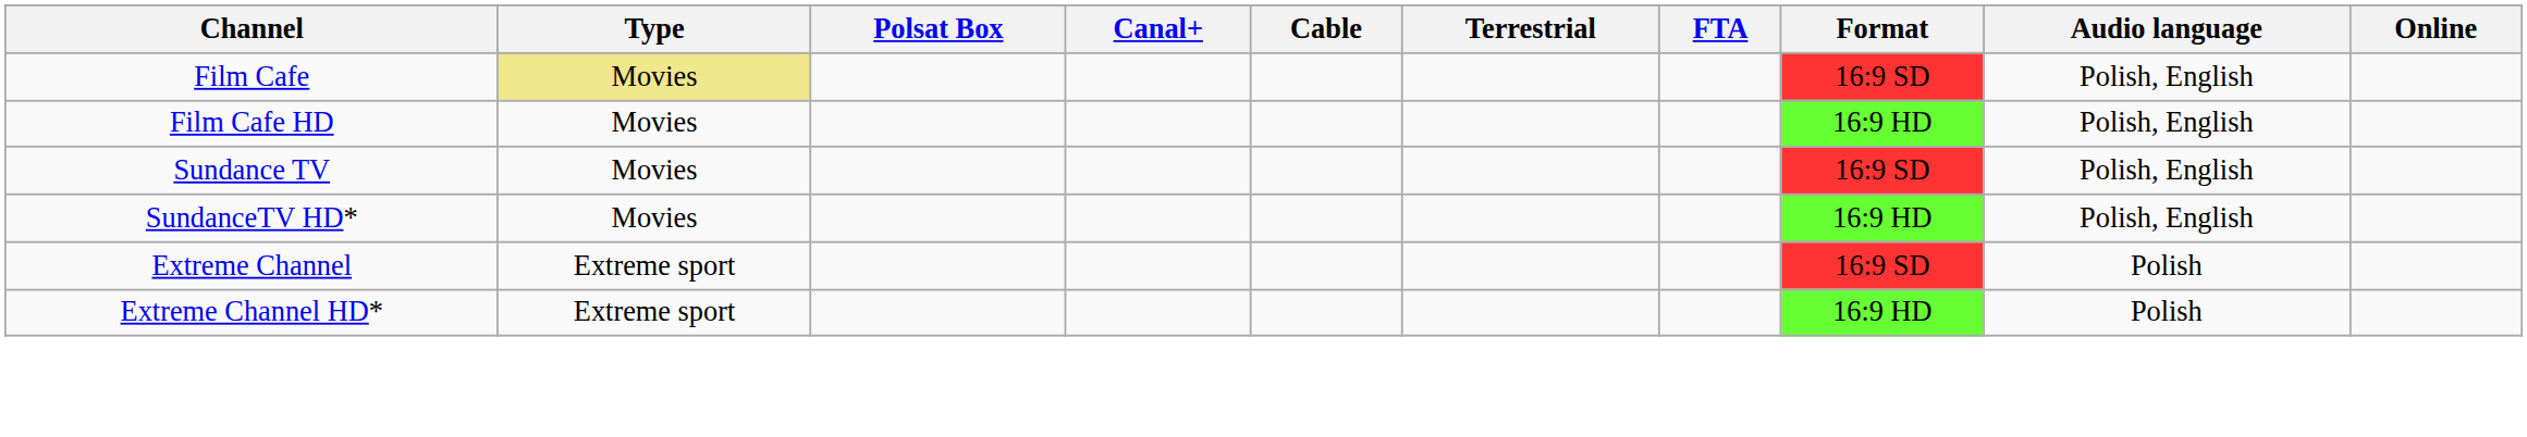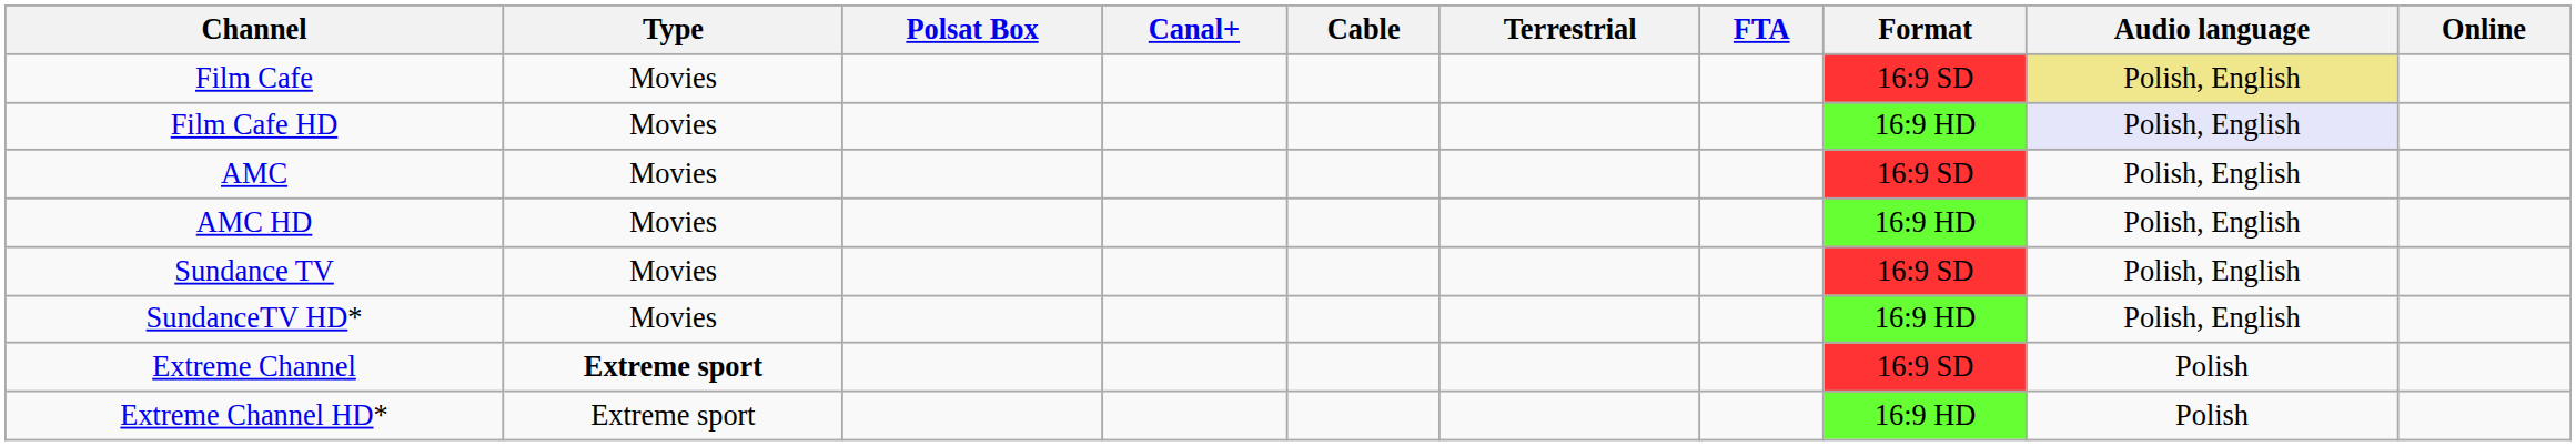Film Cafe | Type: khaki background -> no background
Film Cafe | Audio language: no background -> khaki background
Film Cafe HD | Audio language: no background -> lavender background
+ row: AMC | Movies | 16:9 SD | Polish, English
+ row: AMC HD | Movies | 16:9 HD | Polish, English
Extreme Channel | Type: normal -> bold
